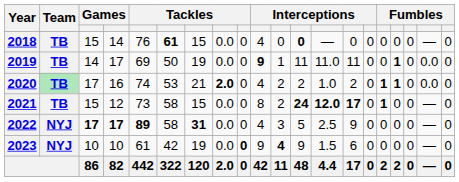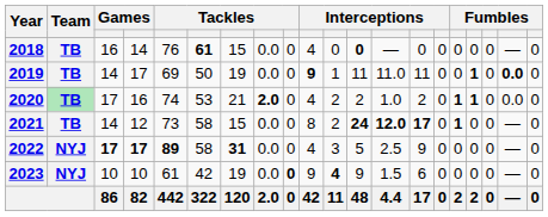2018 | column 3: 15 -> 16
2019 | column 19: normal -> bold
2021 | column 3: 15 -> 14
